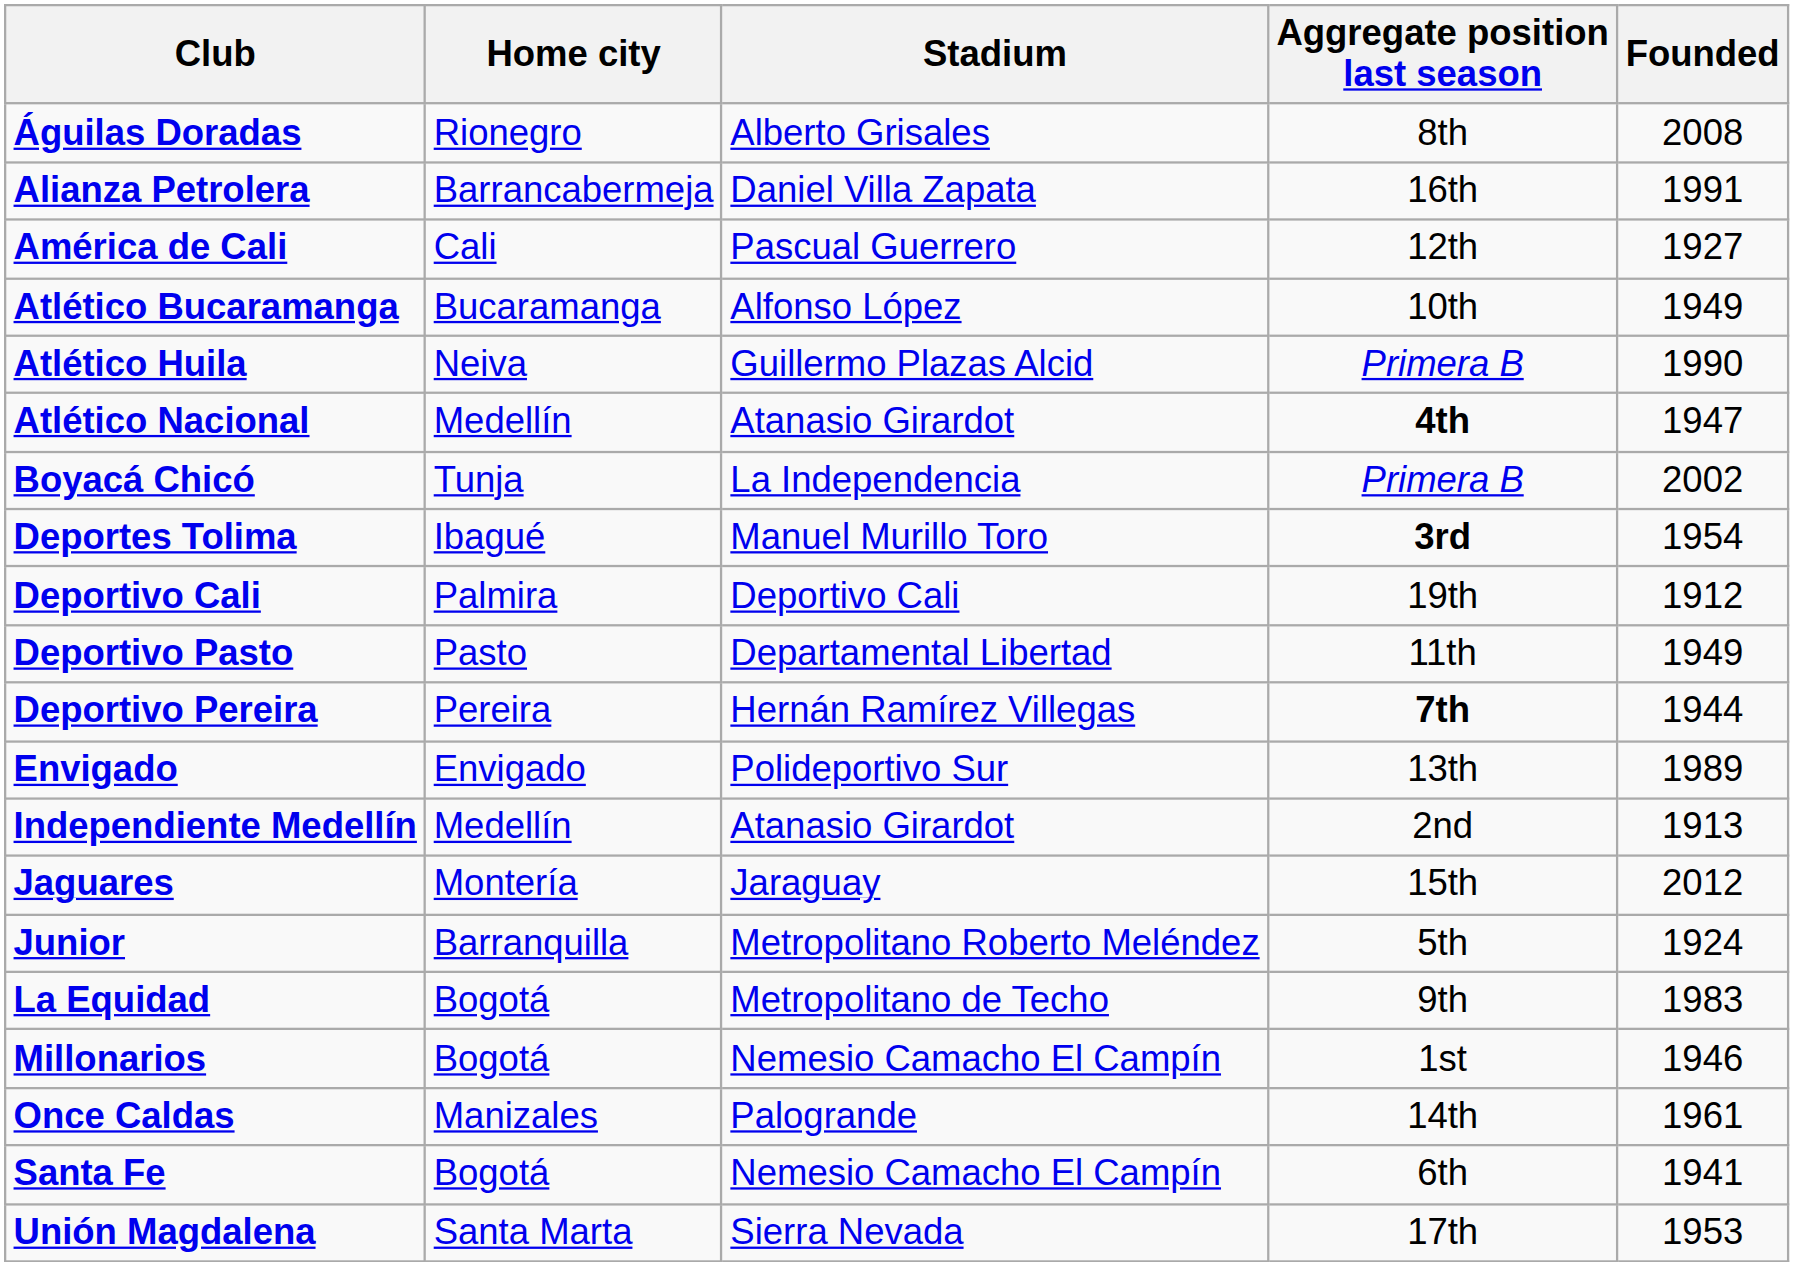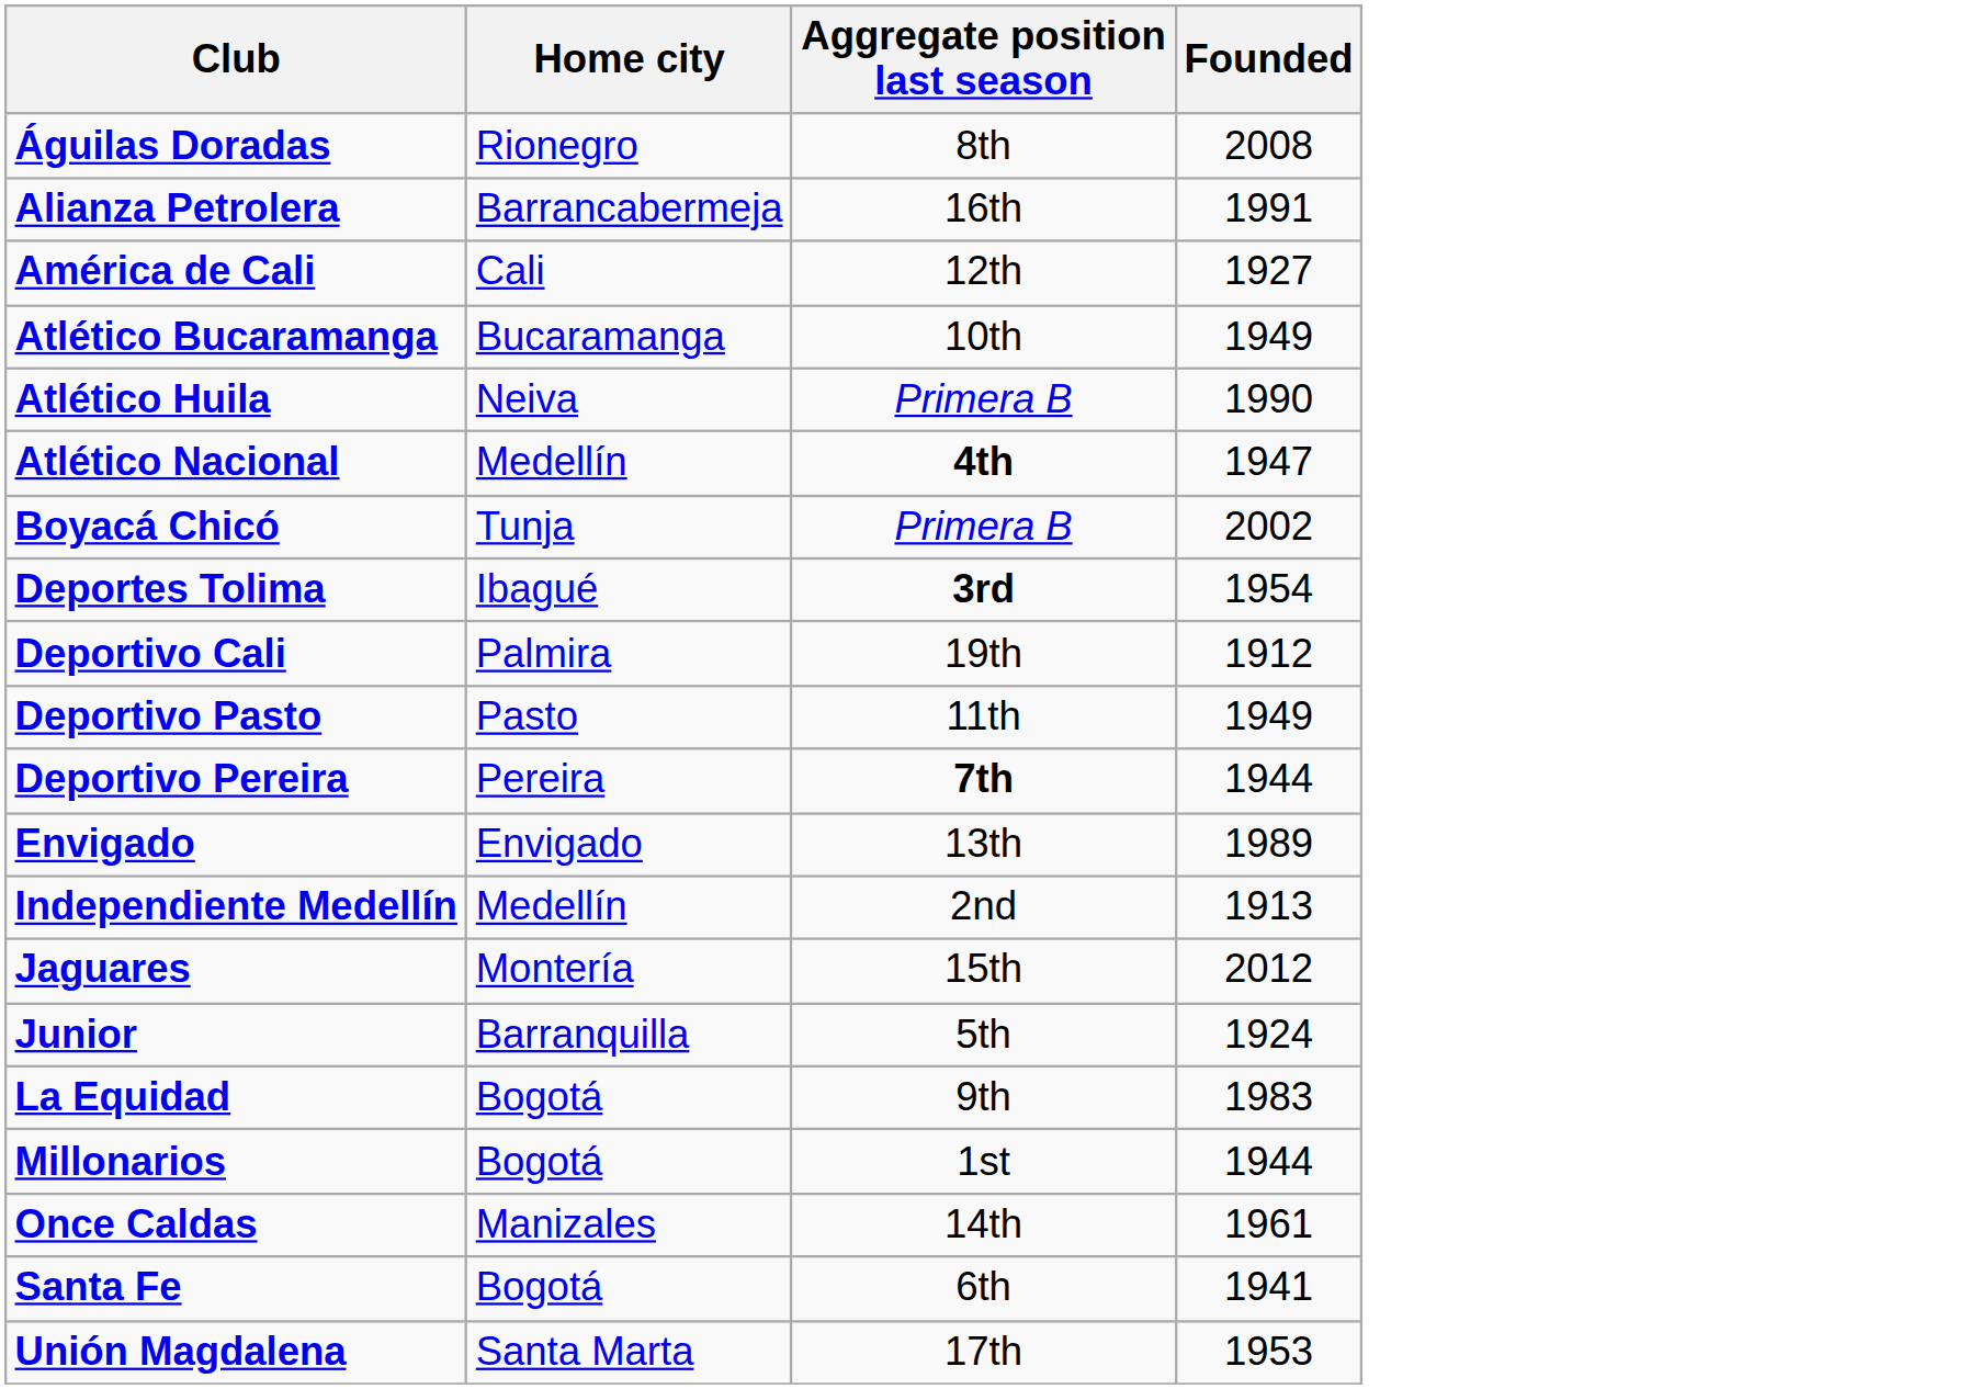- column: Stadium | Alberto Grisales | Daniel Villa Zapata | Pascual Guerrero | Alfonso López | Guillermo Plazas Alcid | Atanasio Girardot | La Independencia | Manuel Murillo Toro | Deportivo Cali | Departamental Libertad | Hernán Ramírez Villegas | Polideportivo Sur | Atanasio Girardot | Jaraguay | Metropolitano Roberto Meléndez | Metropolitano de Techo | Nemesio Camacho El Campín | Palogrande | Nemesio Camacho El Campín | Sierra Nevada
Millonarios | Founded: 1946 -> 1944
